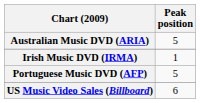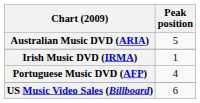Portuguese Music DVD (AFP) | Peak position: 5 -> 4
